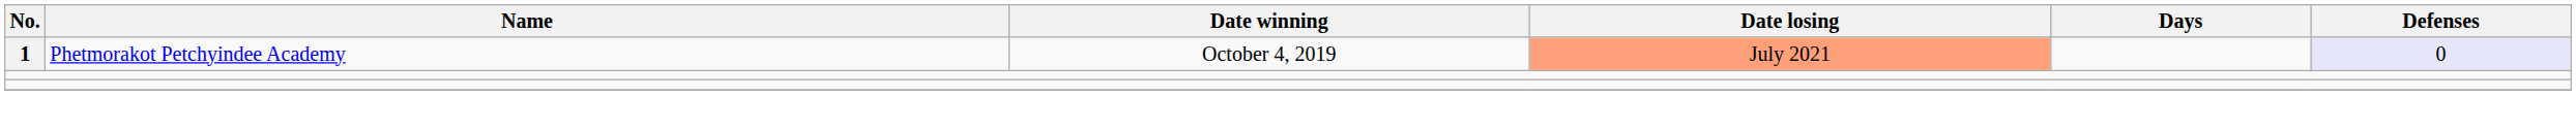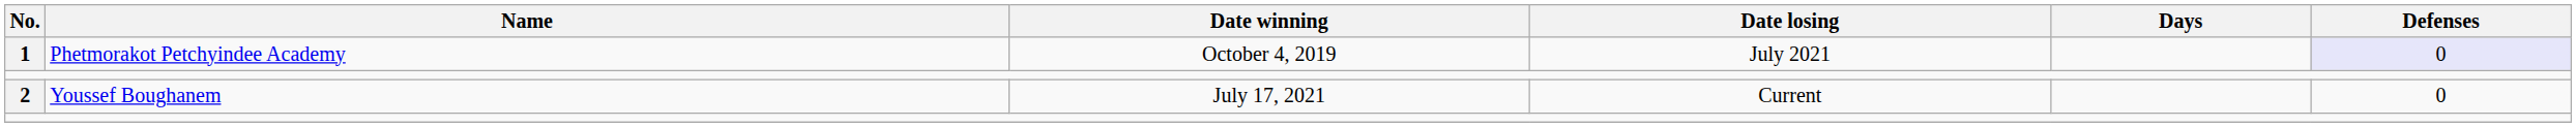1 | Date losing: lightsalmon background -> no background
+ row: 2 | Youssef Boughanem | July 17, 2021 | Current | 0
